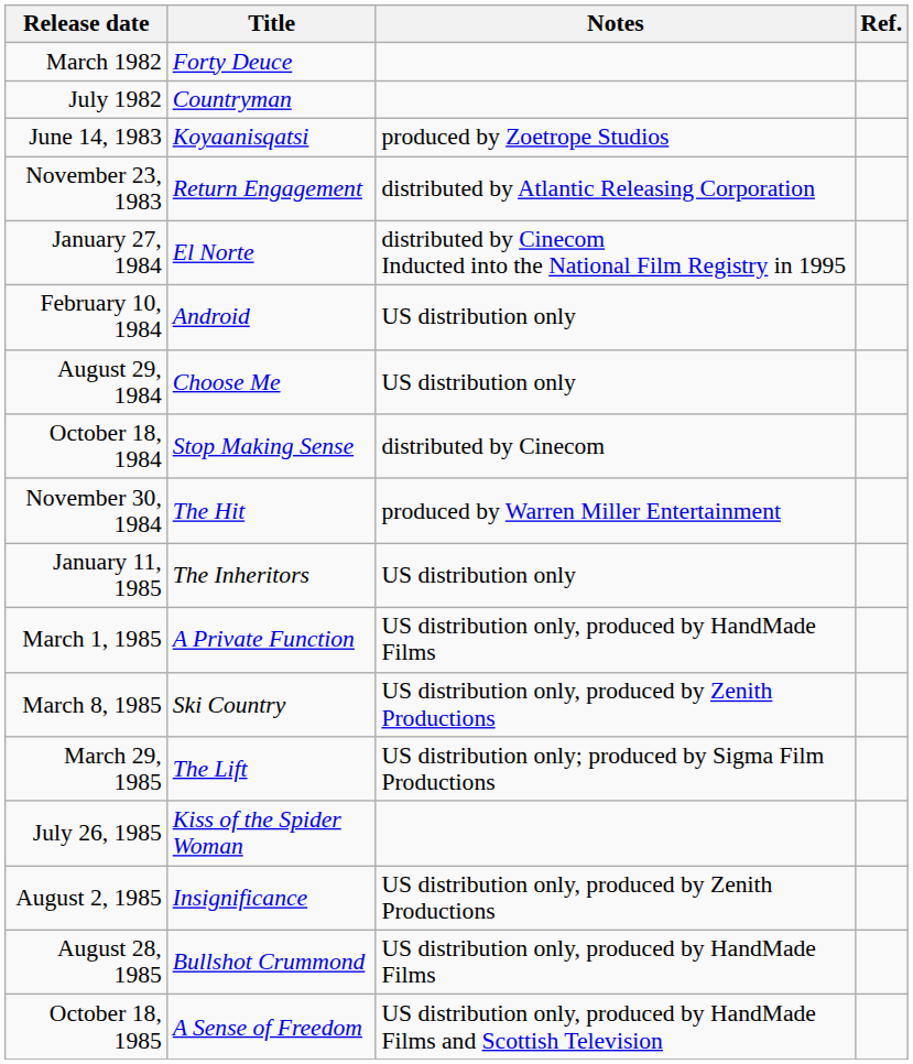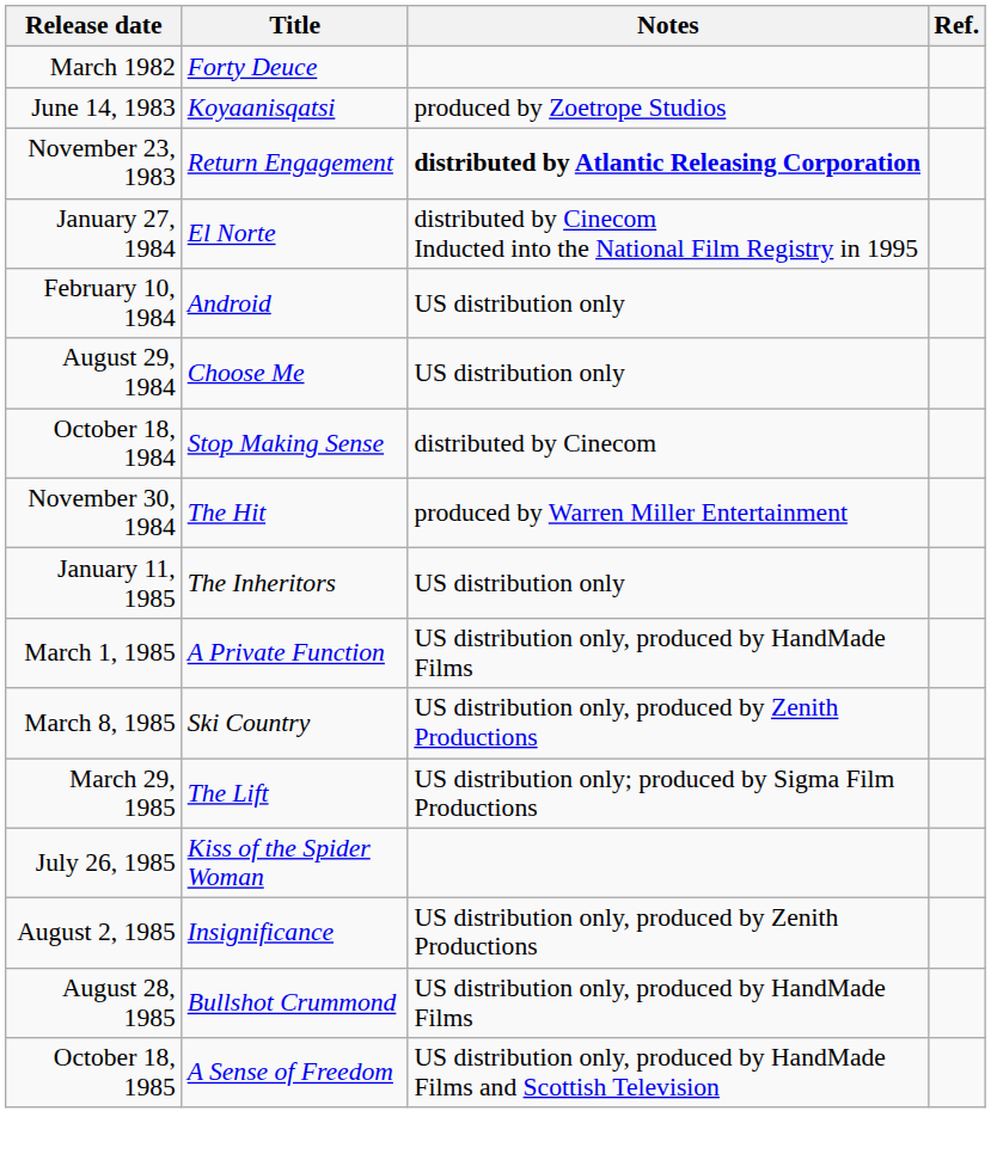- row: July 1982 | Countryman
November 23, 1983 | Notes: normal -> bold
